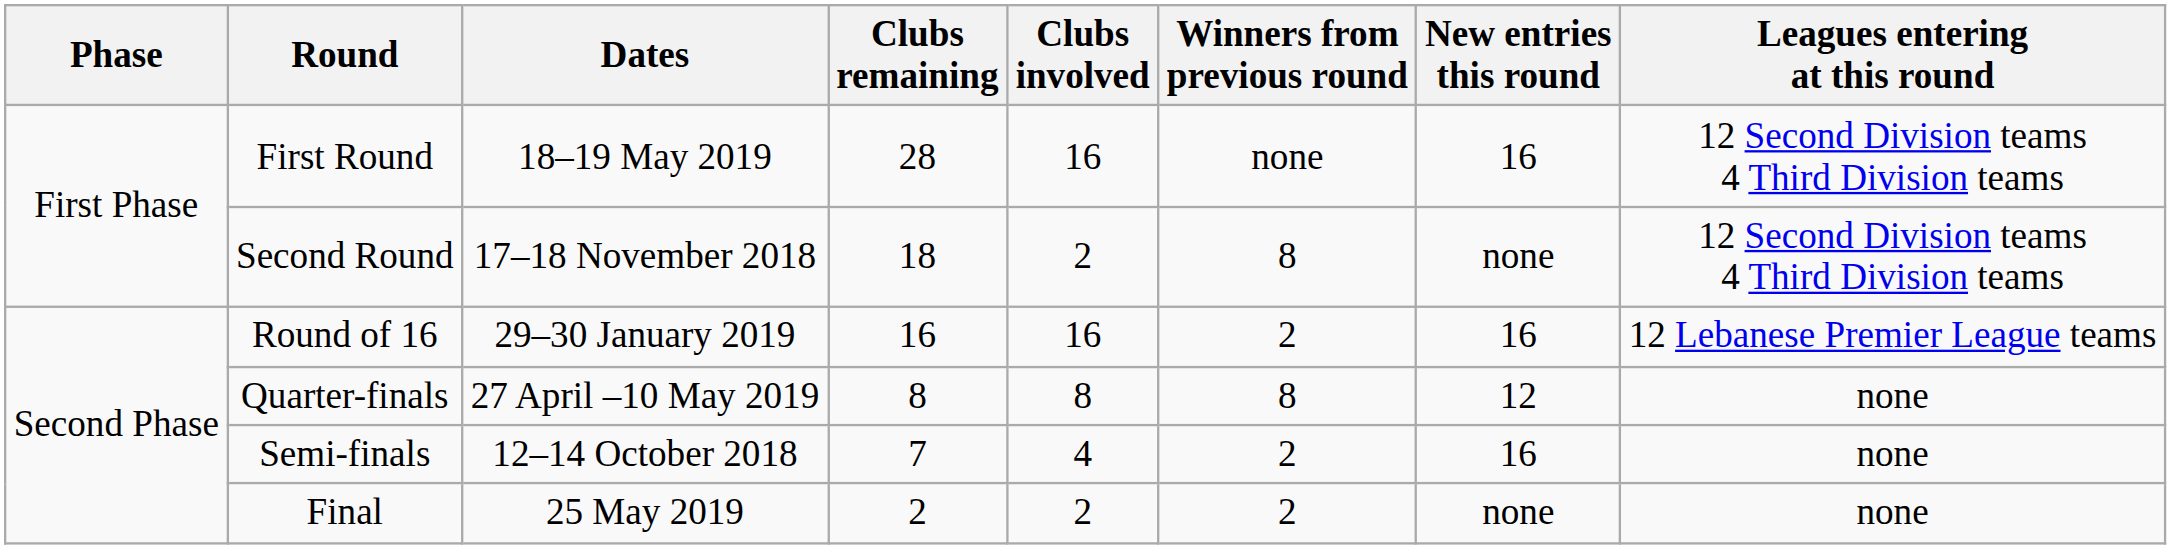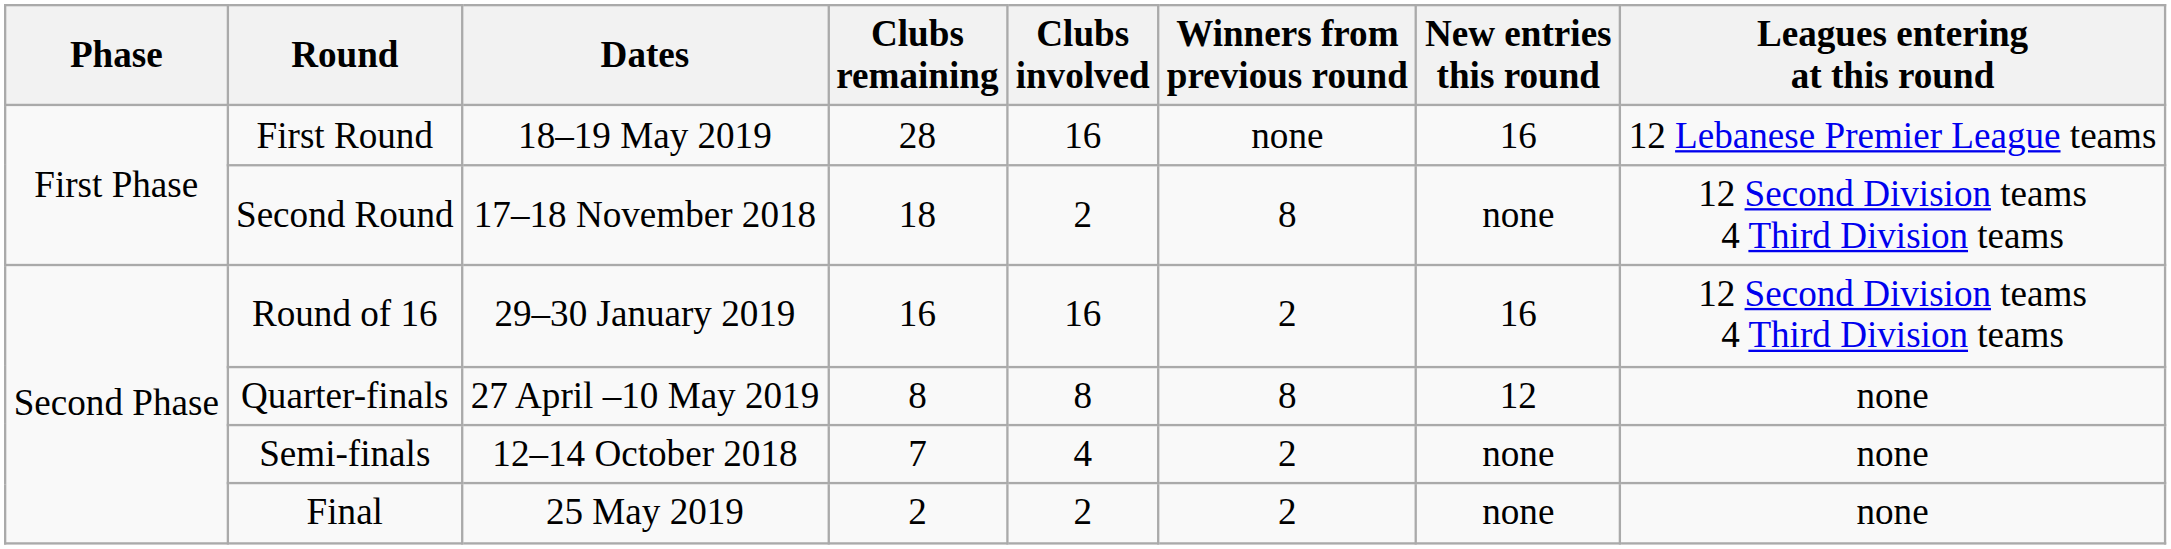First Round | Leagues entering at this round: 12 Second Division teams 4 Third Division teams -> 12 Lebanese Premier League teams
Round of 16 | Leagues entering at this round: 12 Lebanese Premier League teams -> 12 Second Division teams 4 Third Division teams
Semi-finals | New entries this round: 16 -> none
